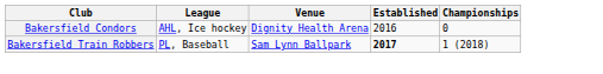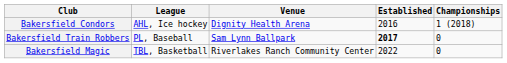Bakersfield Condors | Championships: 0 -> 1 (2018)
Bakersfield Train Robbers | Championships: 1 (2018) -> 0
+ row: Bakersfield Magic | TBL, Basketball | Riverlakes Ranch Community Center | 2022 | 0
